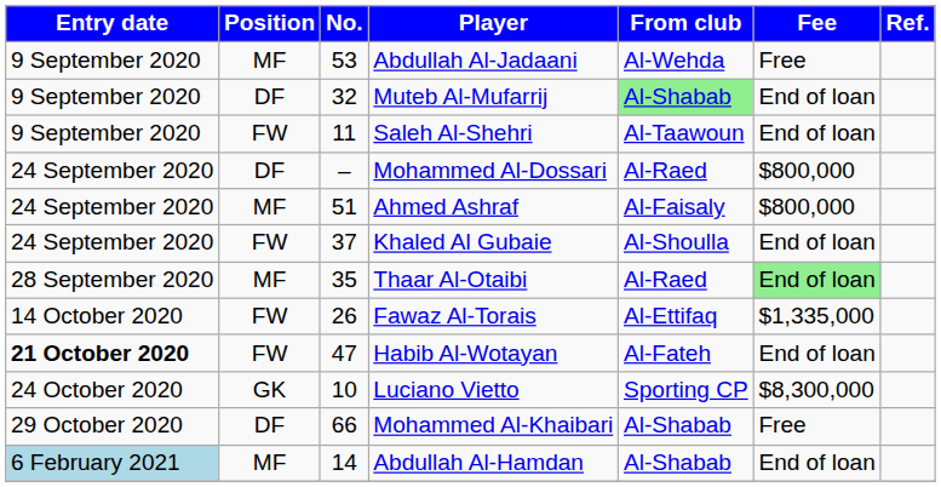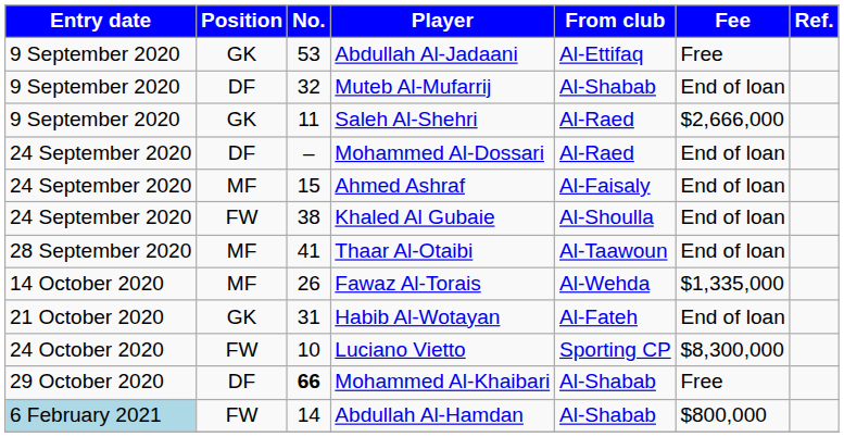Abdullah Al-Jadaani | Position: MF -> GK
Abdullah Al-Jadaani | From club: Al-Wehda -> Al-Ettifaq
Muteb Al-Mufarrij | From club: lightgreen background -> no background
Saleh Al-Shehri | Position: FW -> GK
Saleh Al-Shehri | From club: Al-Taawoun -> Al-Raed
Saleh Al-Shehri | Fee: End of loan -> $2,666,000
Mohammed Al-Dossari | Fee: $800,000 -> End of loan
Ahmed Ashraf | No.: 51 -> 15
Ahmed Ashraf | Fee: $800,000 -> End of loan
Khaled Al Gubaie | No.: 37 -> 38
Thaar Al-Otaibi | No.: 35 -> 41
Thaar Al-Otaibi | From club: Al-Raed -> Al-Taawoun
Thaar Al-Otaibi | Fee: lightgreen background -> no background
Fawaz Al-Torais | Position: FW -> MF
Fawaz Al-Torais | From club: Al-Ettifaq -> Al-Wehda
Habib Al-Wotayan | Entry date: bold -> normal
Habib Al-Wotayan | Position: FW -> GK
Habib Al-Wotayan | No.: 47 -> 31
Luciano Vietto | Position: GK -> FW
Mohammed Al-Khaibari | No.: normal -> bold
Abdullah Al-Hamdan | Position: MF -> FW
Abdullah Al-Hamdan | Fee: End of loan -> $800,000
